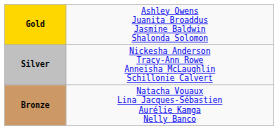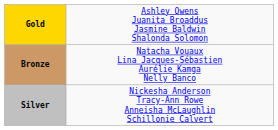rows swapped: Silver <-> Bronze
